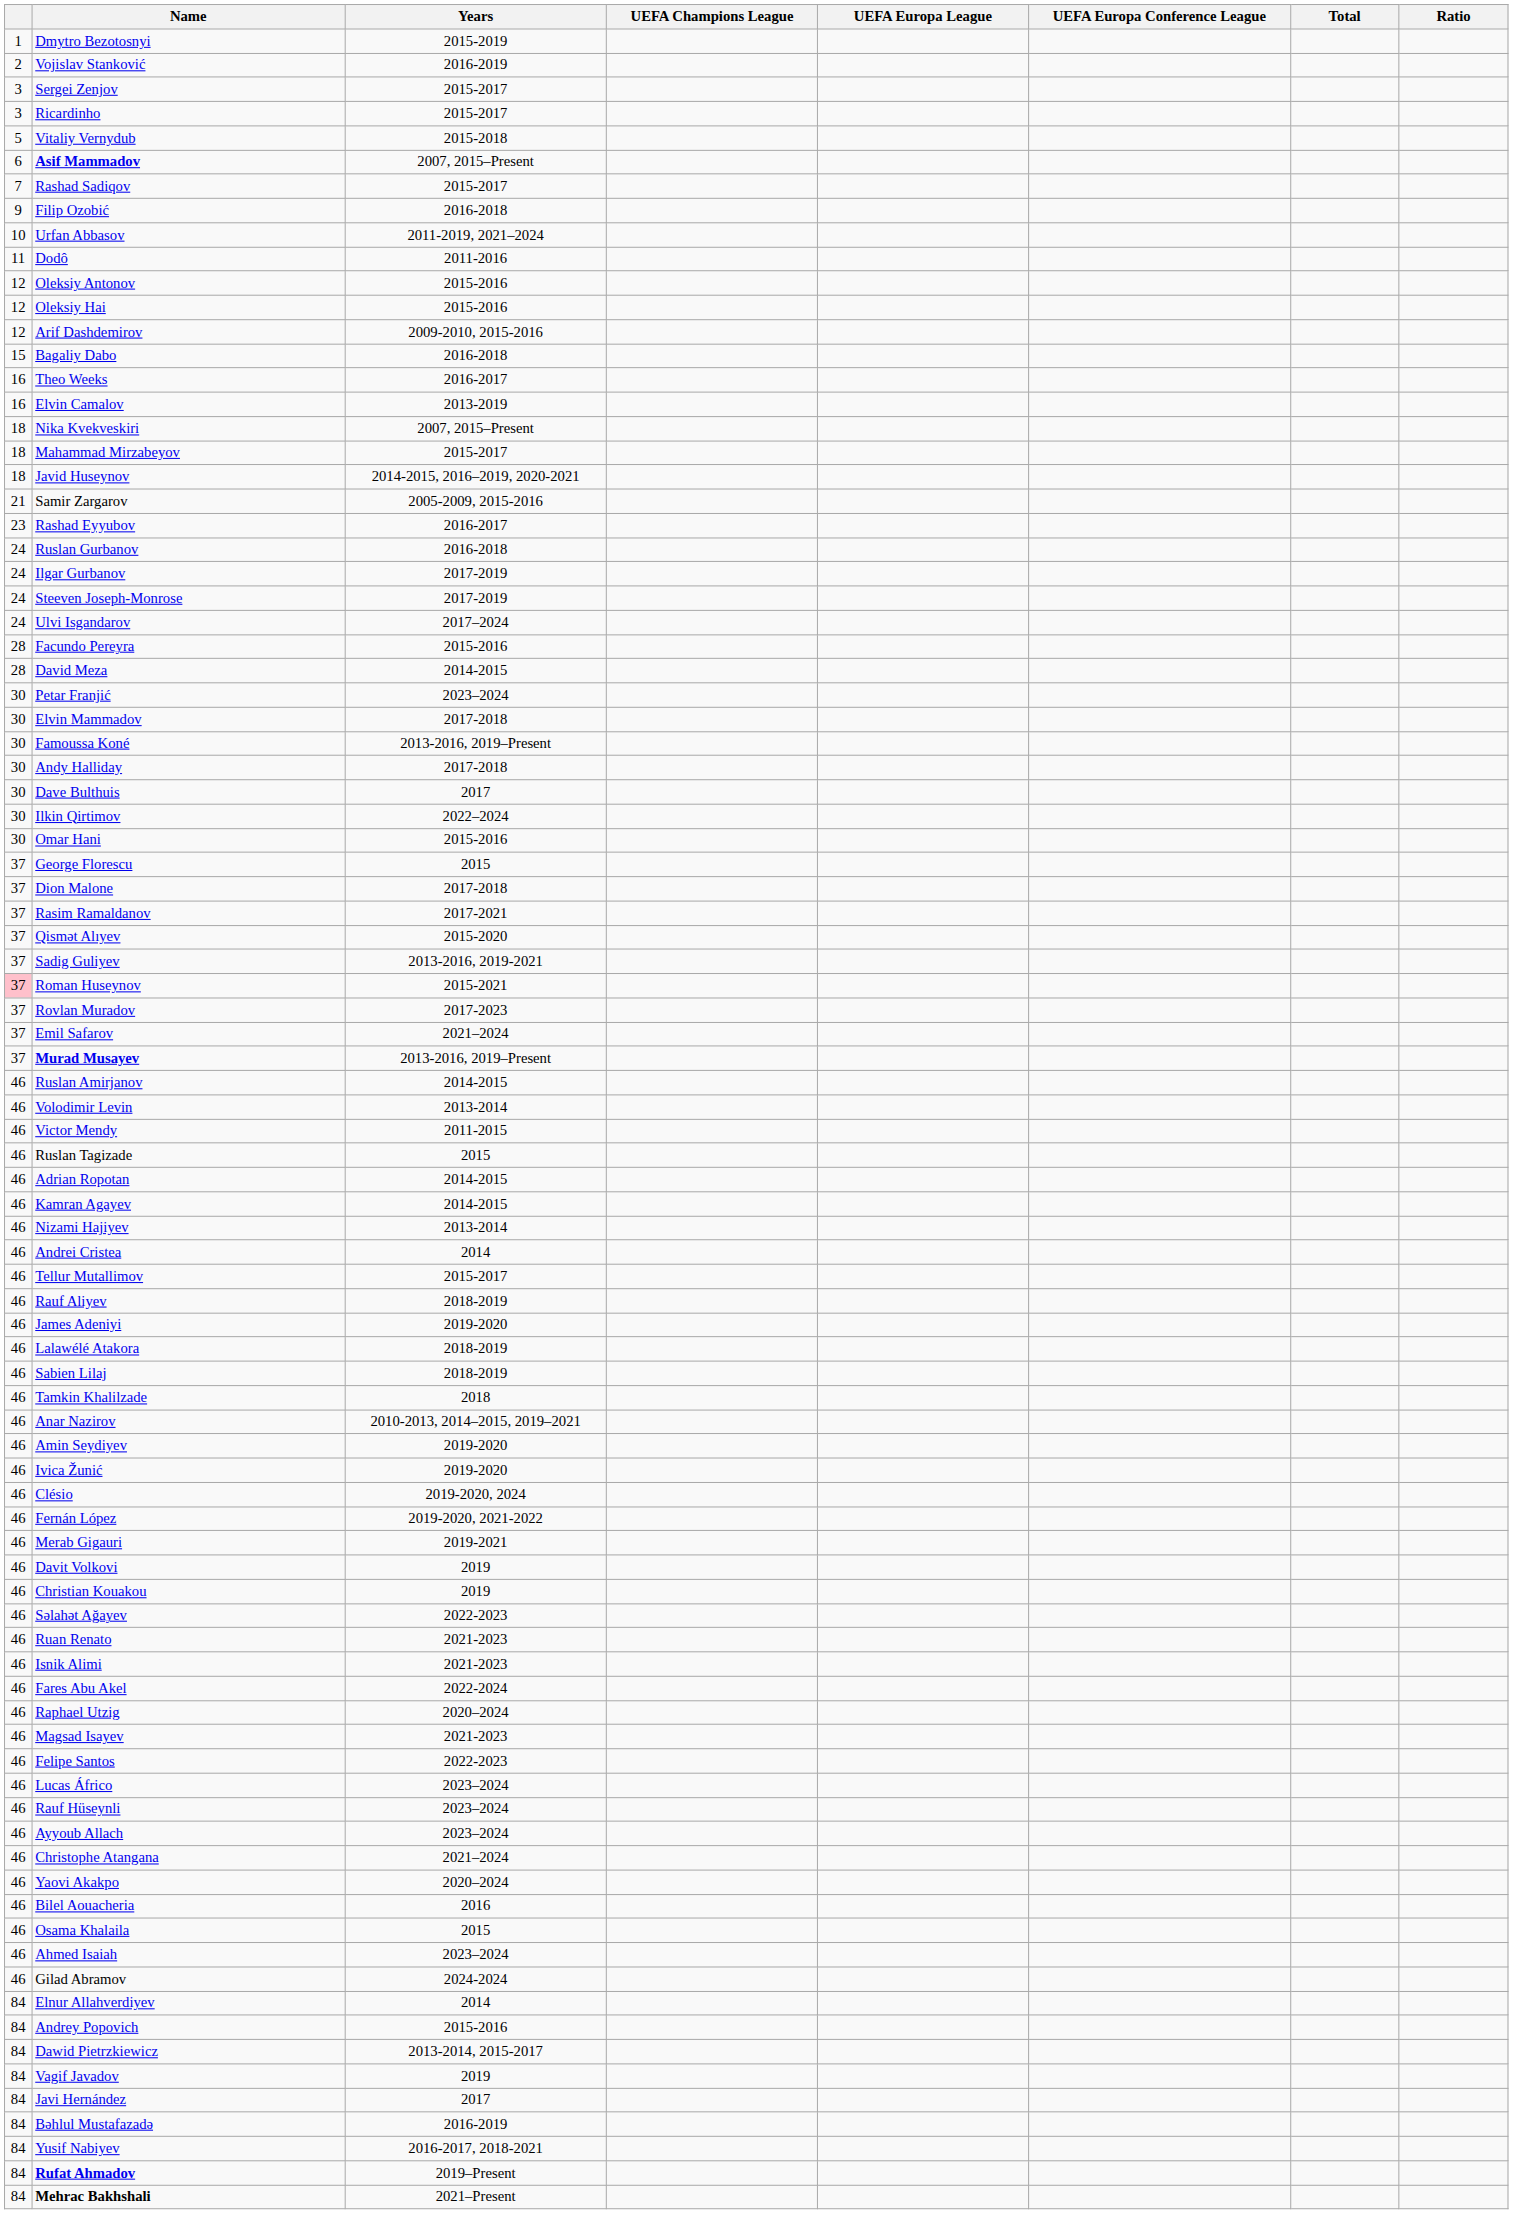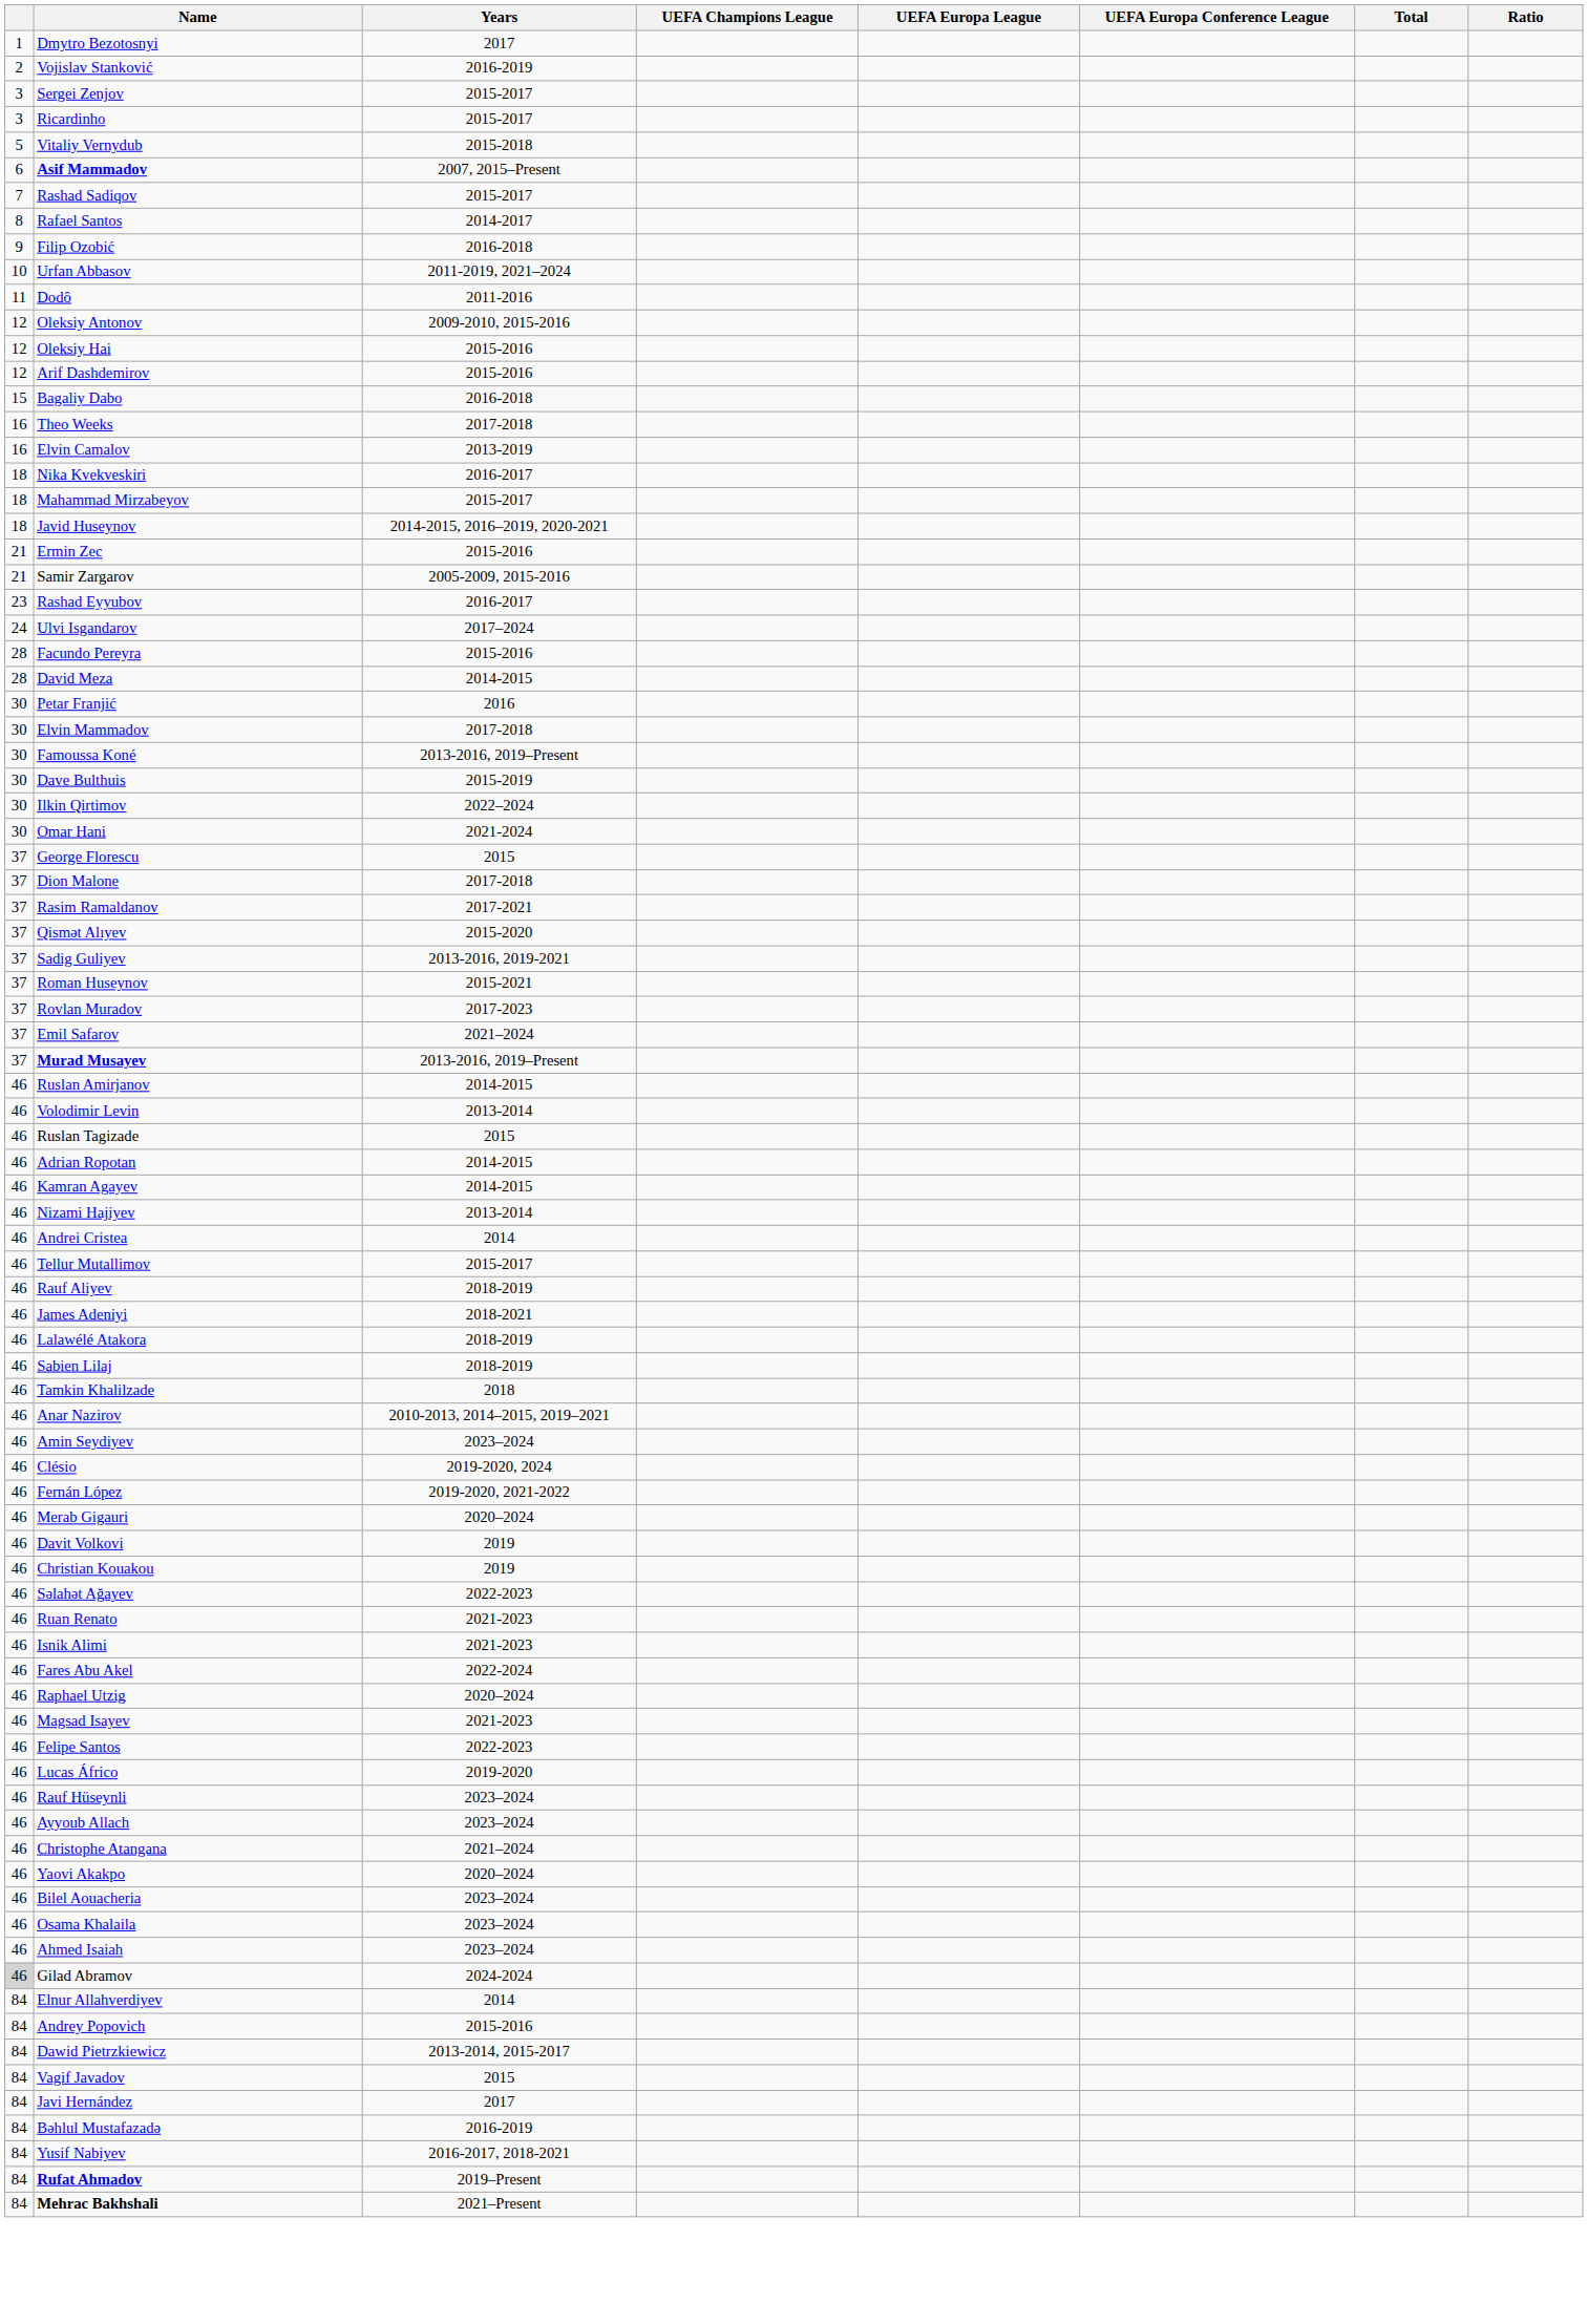Dmytro Bezotosnyi | Years: 2015-2019 -> 2017
+ row: 8 | Rafael Santos | 2014-2017
Oleksiy Antonov | Years: 2015-2016 -> 2009-2010, 2015-2016
Arif Dashdemirov | Years: 2009-2010, 2015-2016 -> 2015-2016
Theo Weeks | Years: 2016-2017 -> 2017-2018
Nika Kvekveskiri | Years: 2007, 2015–Present -> 2016-2017
+ row: 21 | Ermin Zec | 2015-2016
- row: 24 | Ruslan Gurbanov | 2016-2018
- row: 24 | Ilgar Gurbanov | 2017-2019
- row: 24 | Steeven Joseph-Monrose | 2017-2019
Petar Franjić | Years: 2023–2024 -> 2016
- row: 30 | Andy Halliday | 2017-2018
Dave Bulthuis | Years: 2017 -> 2015-2019
Omar Hani | Years: 2015-2016 -> 2021-2024
Roman Huseynov | column 1: pink background -> no background
- row: 46 | Victor Mendy | 2011-2015
James Adeniyi | Years: 2019-2020 -> 2018-2021
Amin Seydiyev | Years: 2019-2020 -> 2023–2024
- row: 46 | Ivica Žunić | 2019-2020
Merab Gigauri | Years: 2019-2021 -> 2020–2024
Lucas Áfrico | Years: 2023–2024 -> 2019-2020
Bilel Aouacheria | Years: 2016 -> 2023–2024
Osama Khalaila | Years: 2015 -> 2023–2024
Gilad Abramov | column 1: no background -> lightgrey background
Vagif Javadov | Years: 2019 -> 2015
